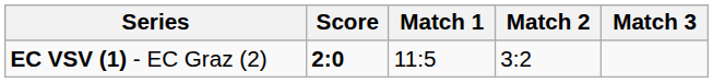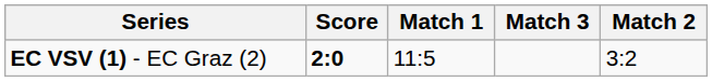columns swapped: Match 2 <-> Match 3
